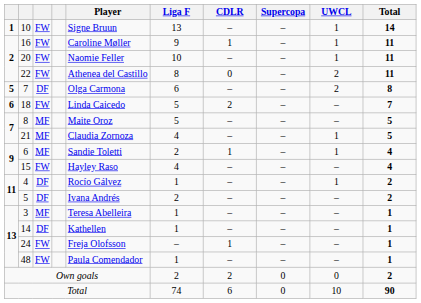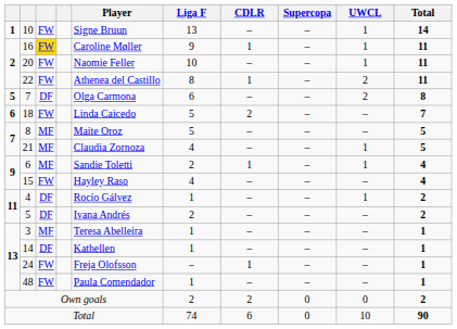16 | column 3: no background -> gold background
22 | CDLR: 0 -> 1
